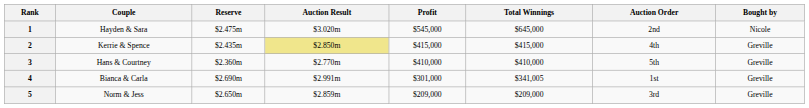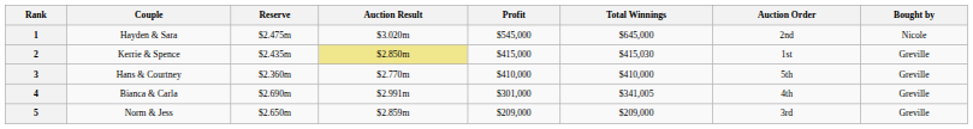2 | Total Winnings: $415,000 -> $415,030
2 | Auction Order: 4th -> 1st
4 | Auction Order: 1st -> 4th
